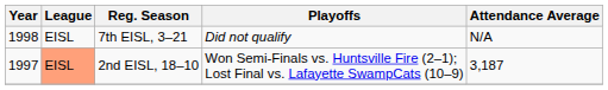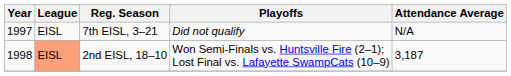7th EISL, 3–21 | Year: 1998 -> 1997
2nd EISL, 18–10 | Year: 1997 -> 1998
